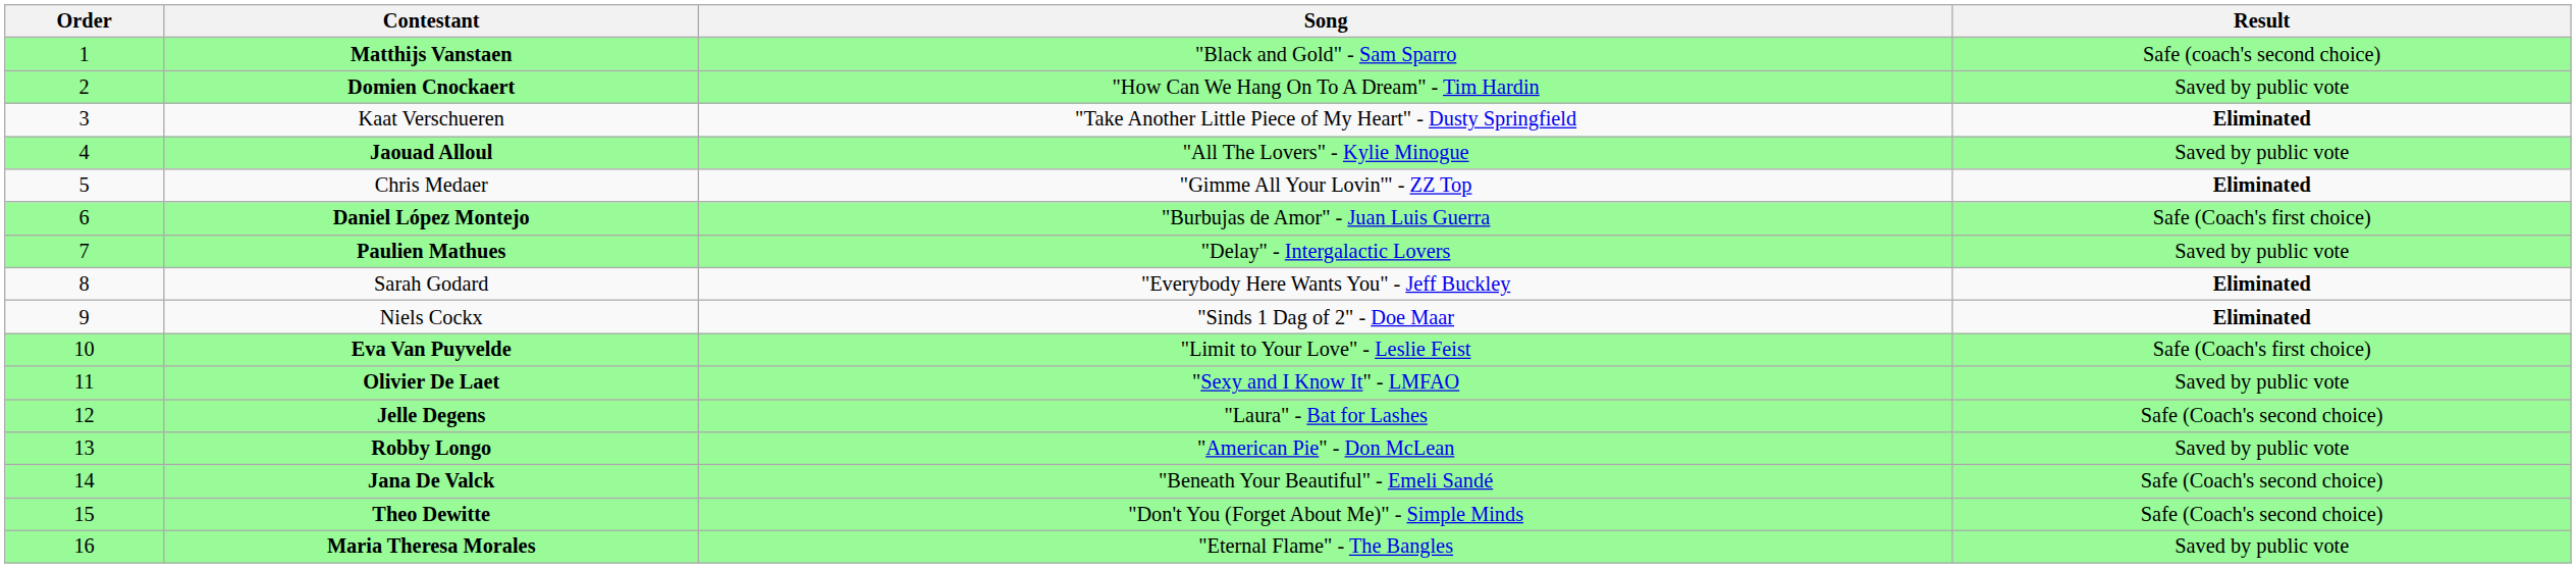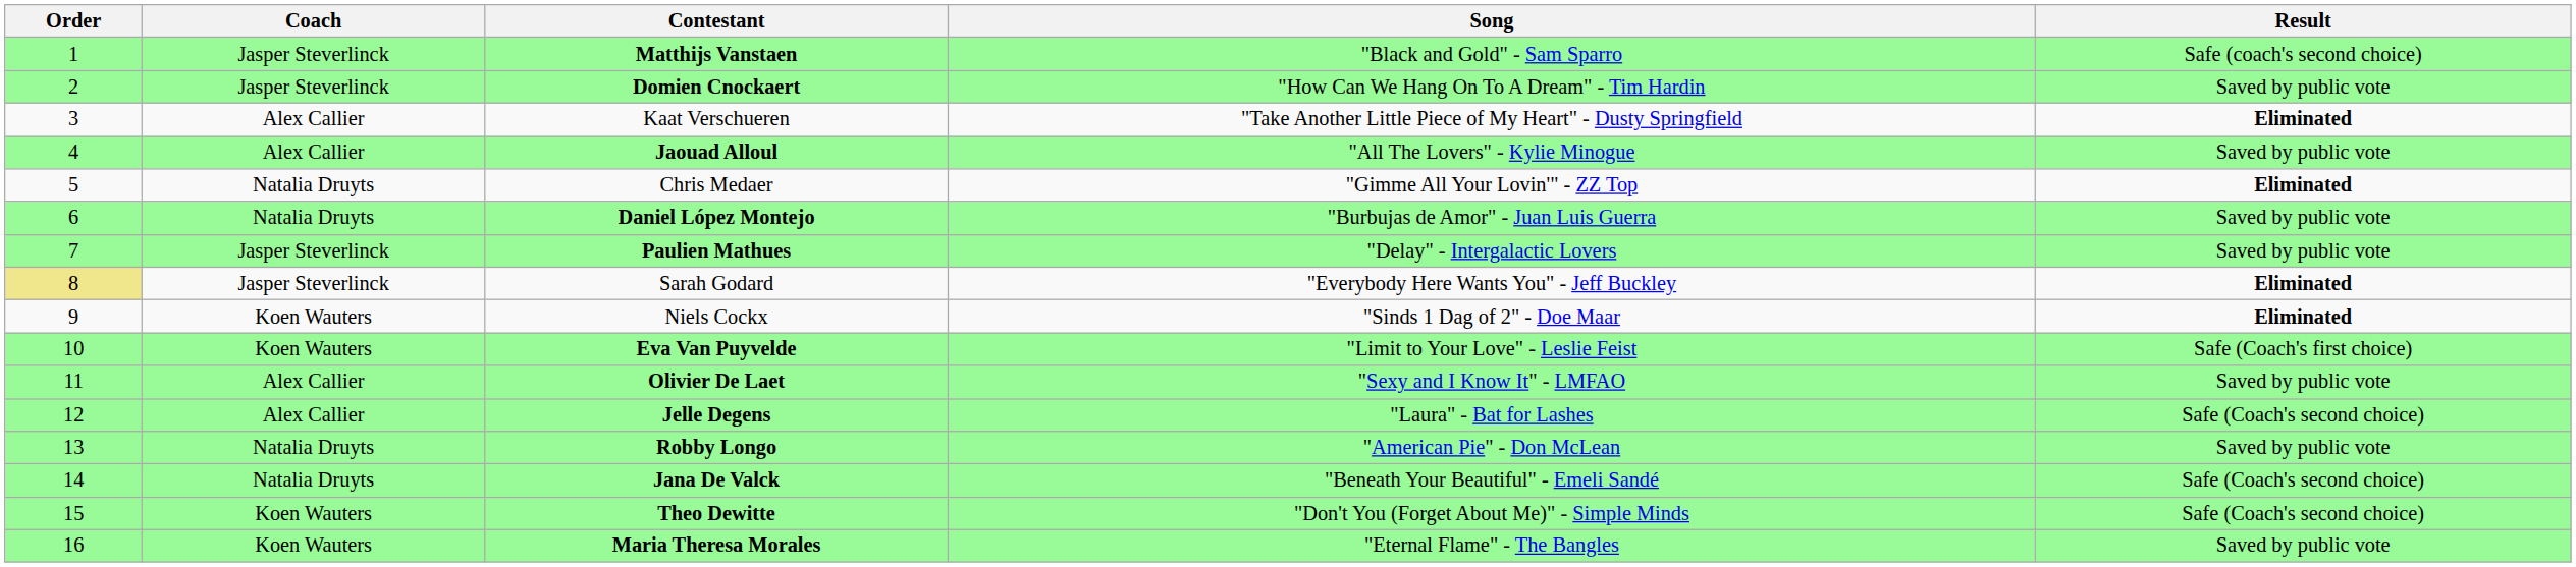+ column: Coach | Jasper Steverlinck | Jasper Steverlinck | Alex Callier | Alex Callier | Natalia Druyts | Natalia Druyts | Jasper Steverlinck | Jasper Steverlinck | Koen Wauters | Koen Wauters | Alex Callier | Alex Callier | Natalia Druyts | Natalia Druyts | Koen Wauters | Koen Wauters
Daniel López Montejo | Result: Safe (Coach's first choice) -> Saved by public vote
Sarah Godard | Order: no background -> khaki background
